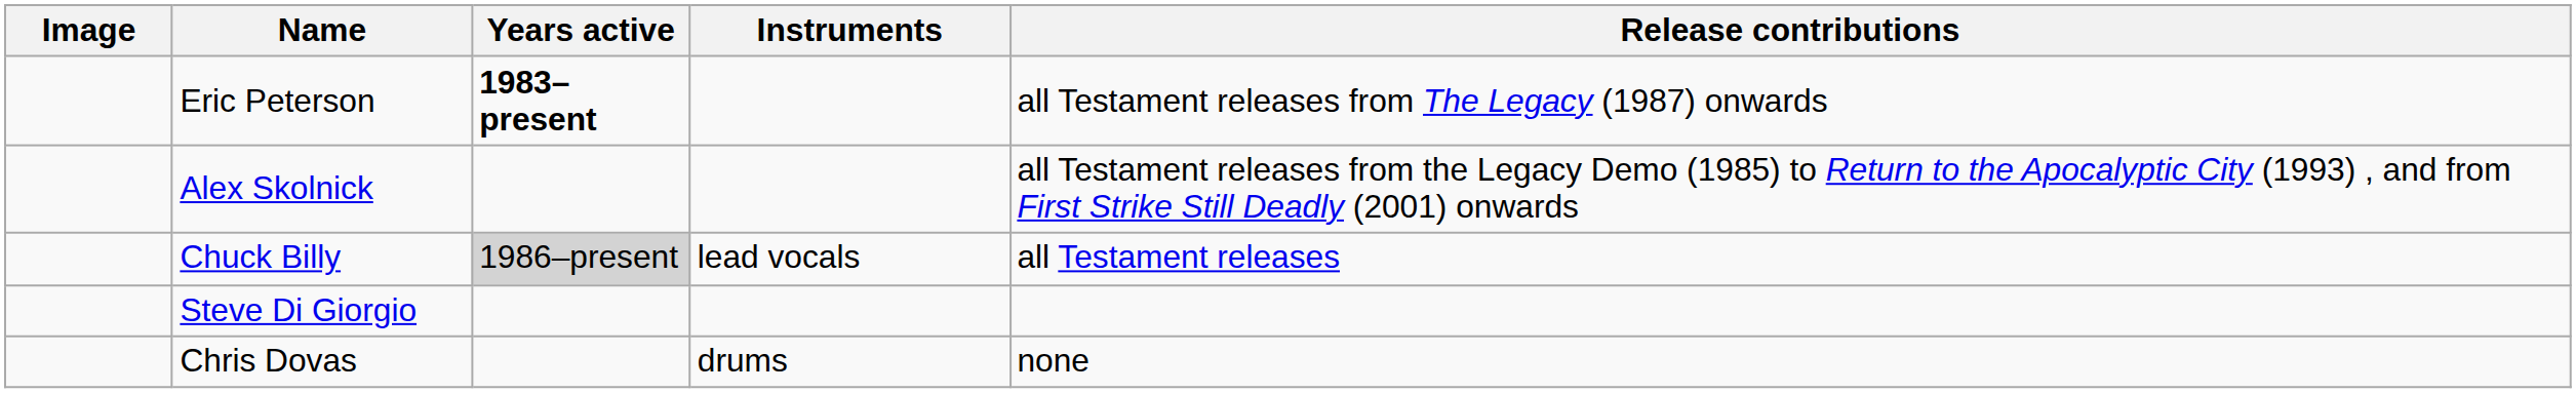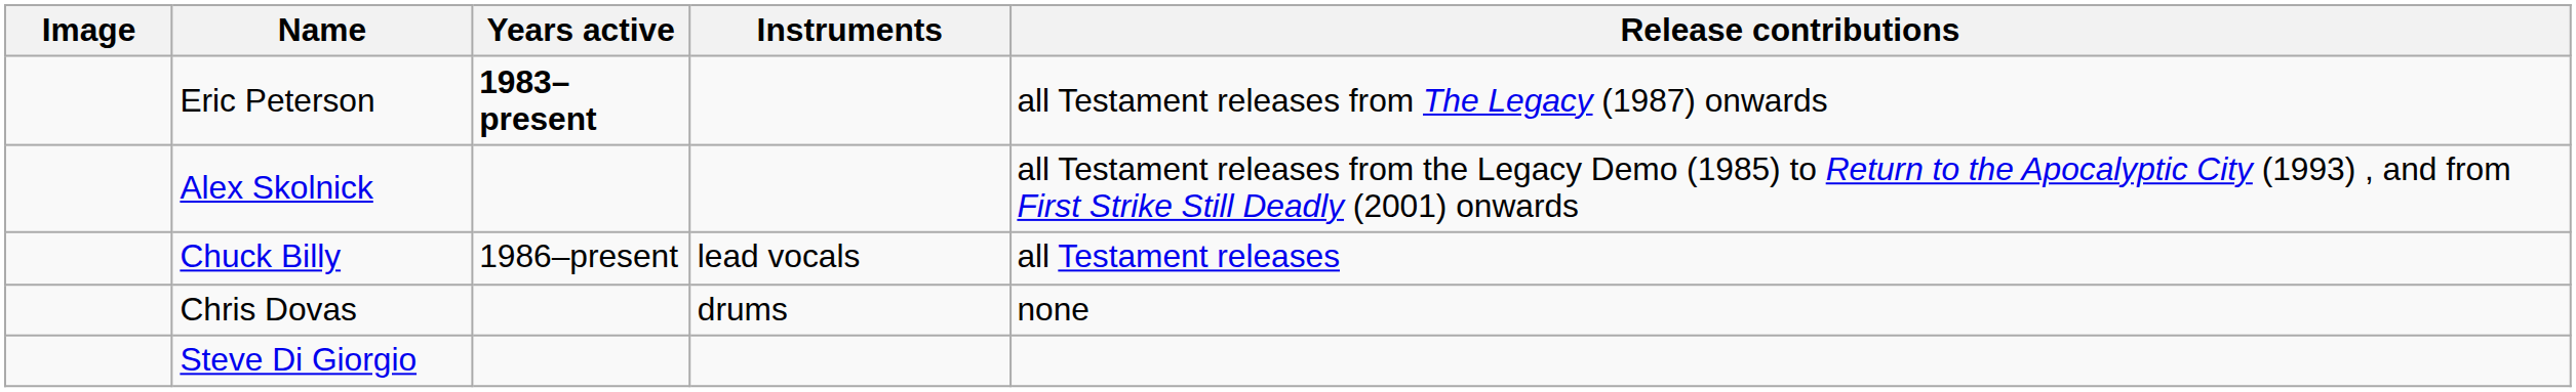Chuck Billy | Years active: lightgrey background -> no background
rows swapped: Steve Di Giorgio <-> Chris Dovas
